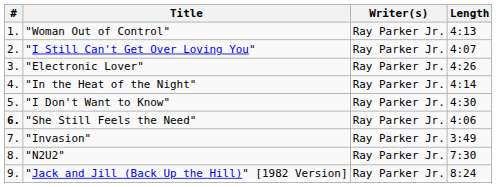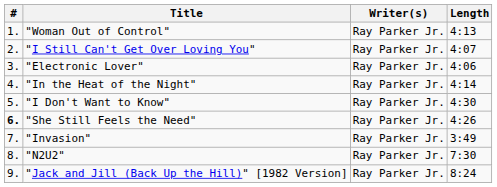"Electronic Lover" | Length: 4:26 -> 4:06
"She Still Feels the Need" | Length: 4:06 -> 4:26
